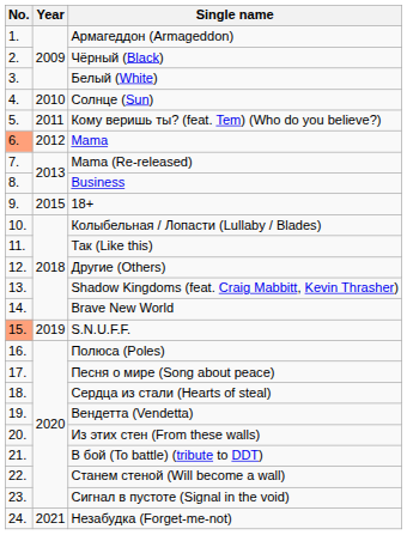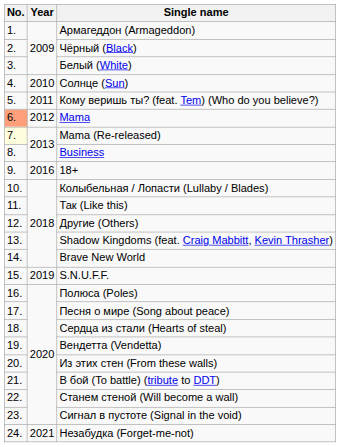Mama (Re-released) | No.: no background -> lightyellow background
18+ | Year: 2015 -> 2016
S.N.U.F.F. | No.: lightsalmon background -> no background
